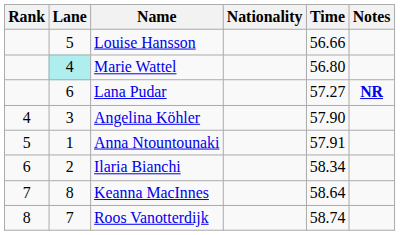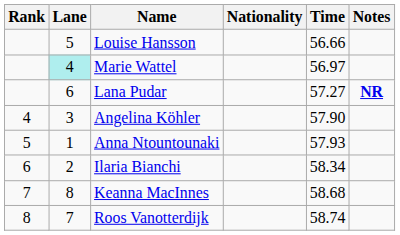Marie Wattel | Time: 56.80 -> 56.97
Anna Ntountounaki | Time: 57.91 -> 57.93
Keanna MacInnes | Time: 58.64 -> 58.68
